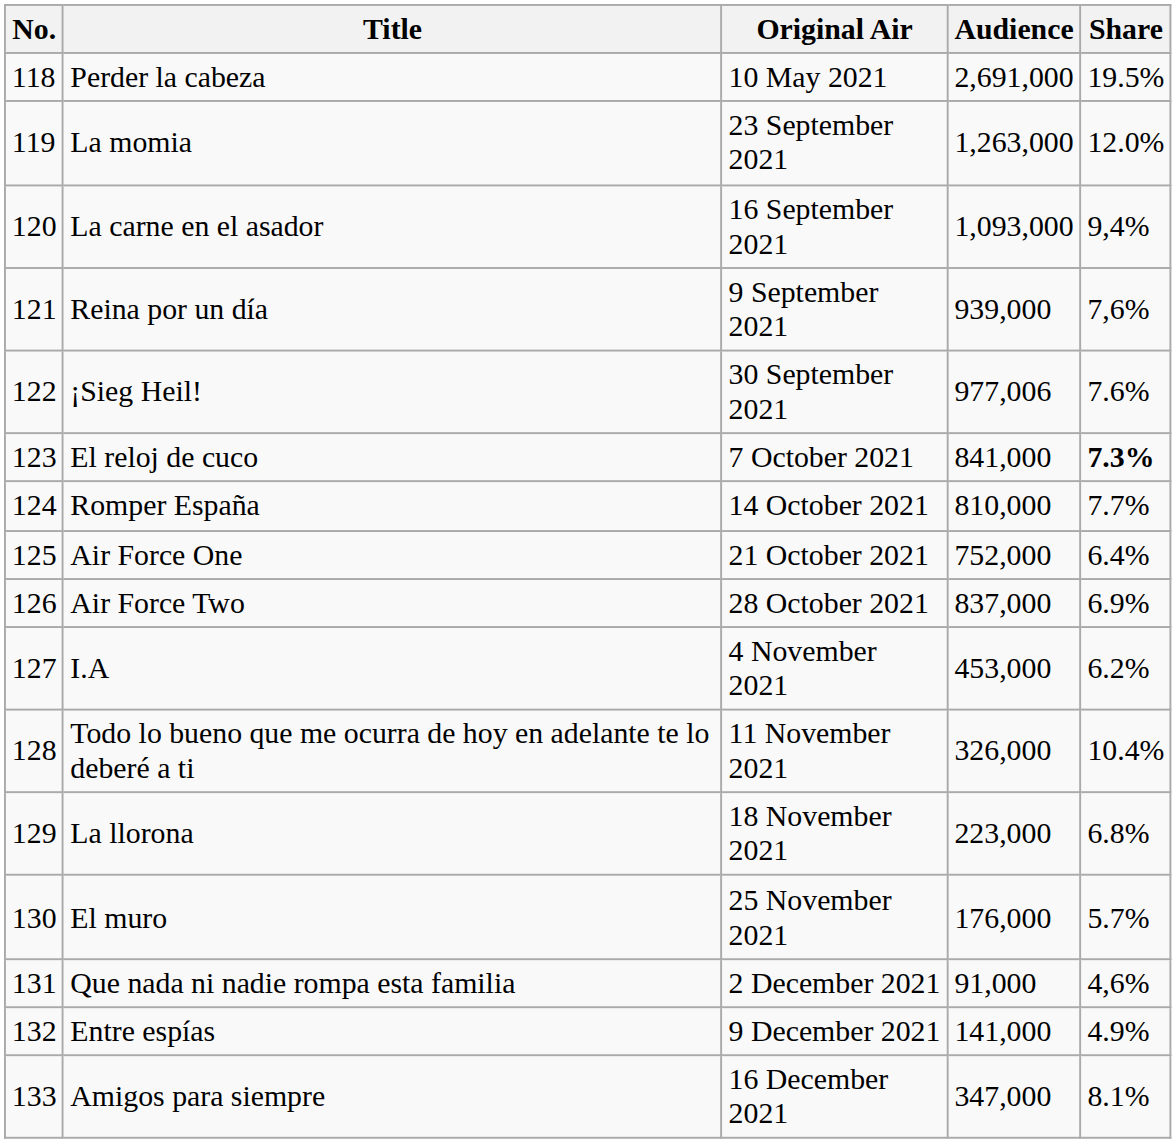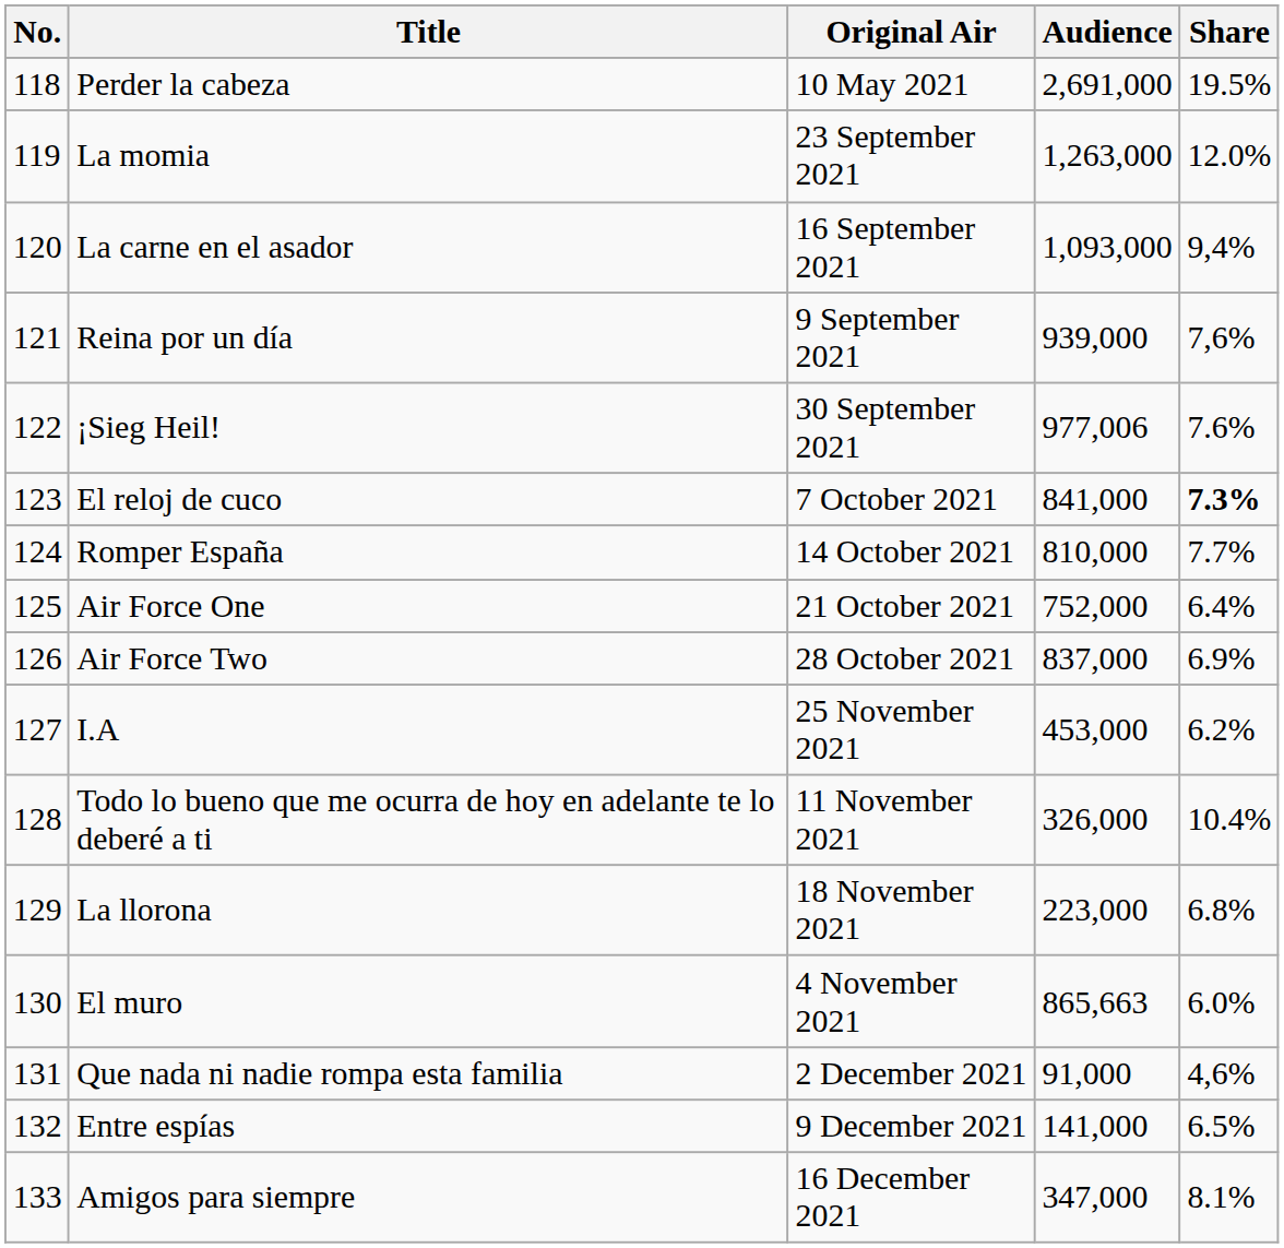I.A | Original Air: 4 November 2021 -> 25 November 2021
El muro | Original Air: 25 November 2021 -> 4 November 2021
El muro | Audience: 176,000 -> 865,663
El muro | Share: 5.7% -> 6.0%
Entre espías | Share: 4.9% -> 6.5%
